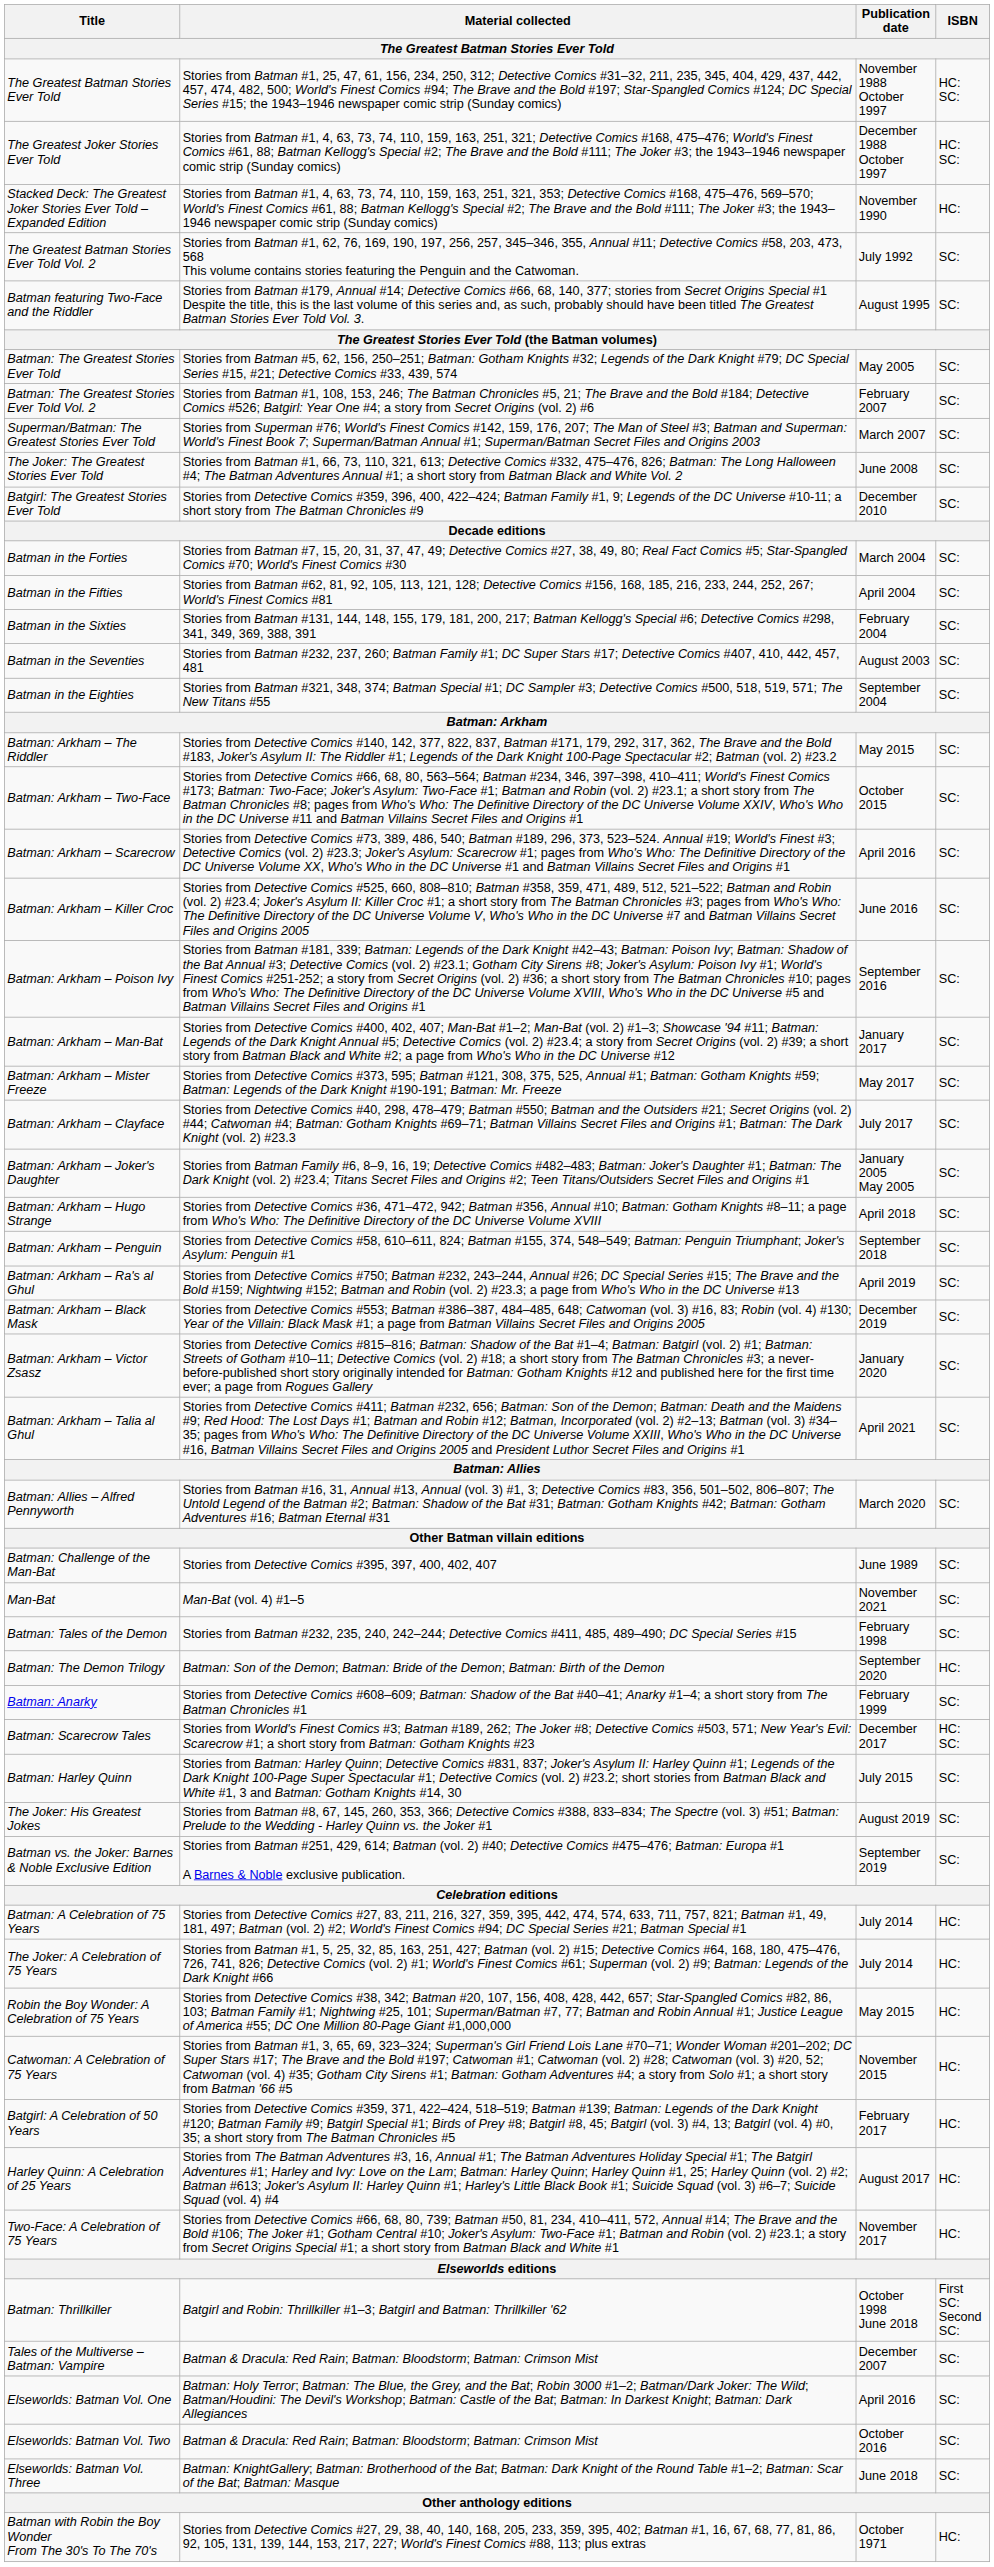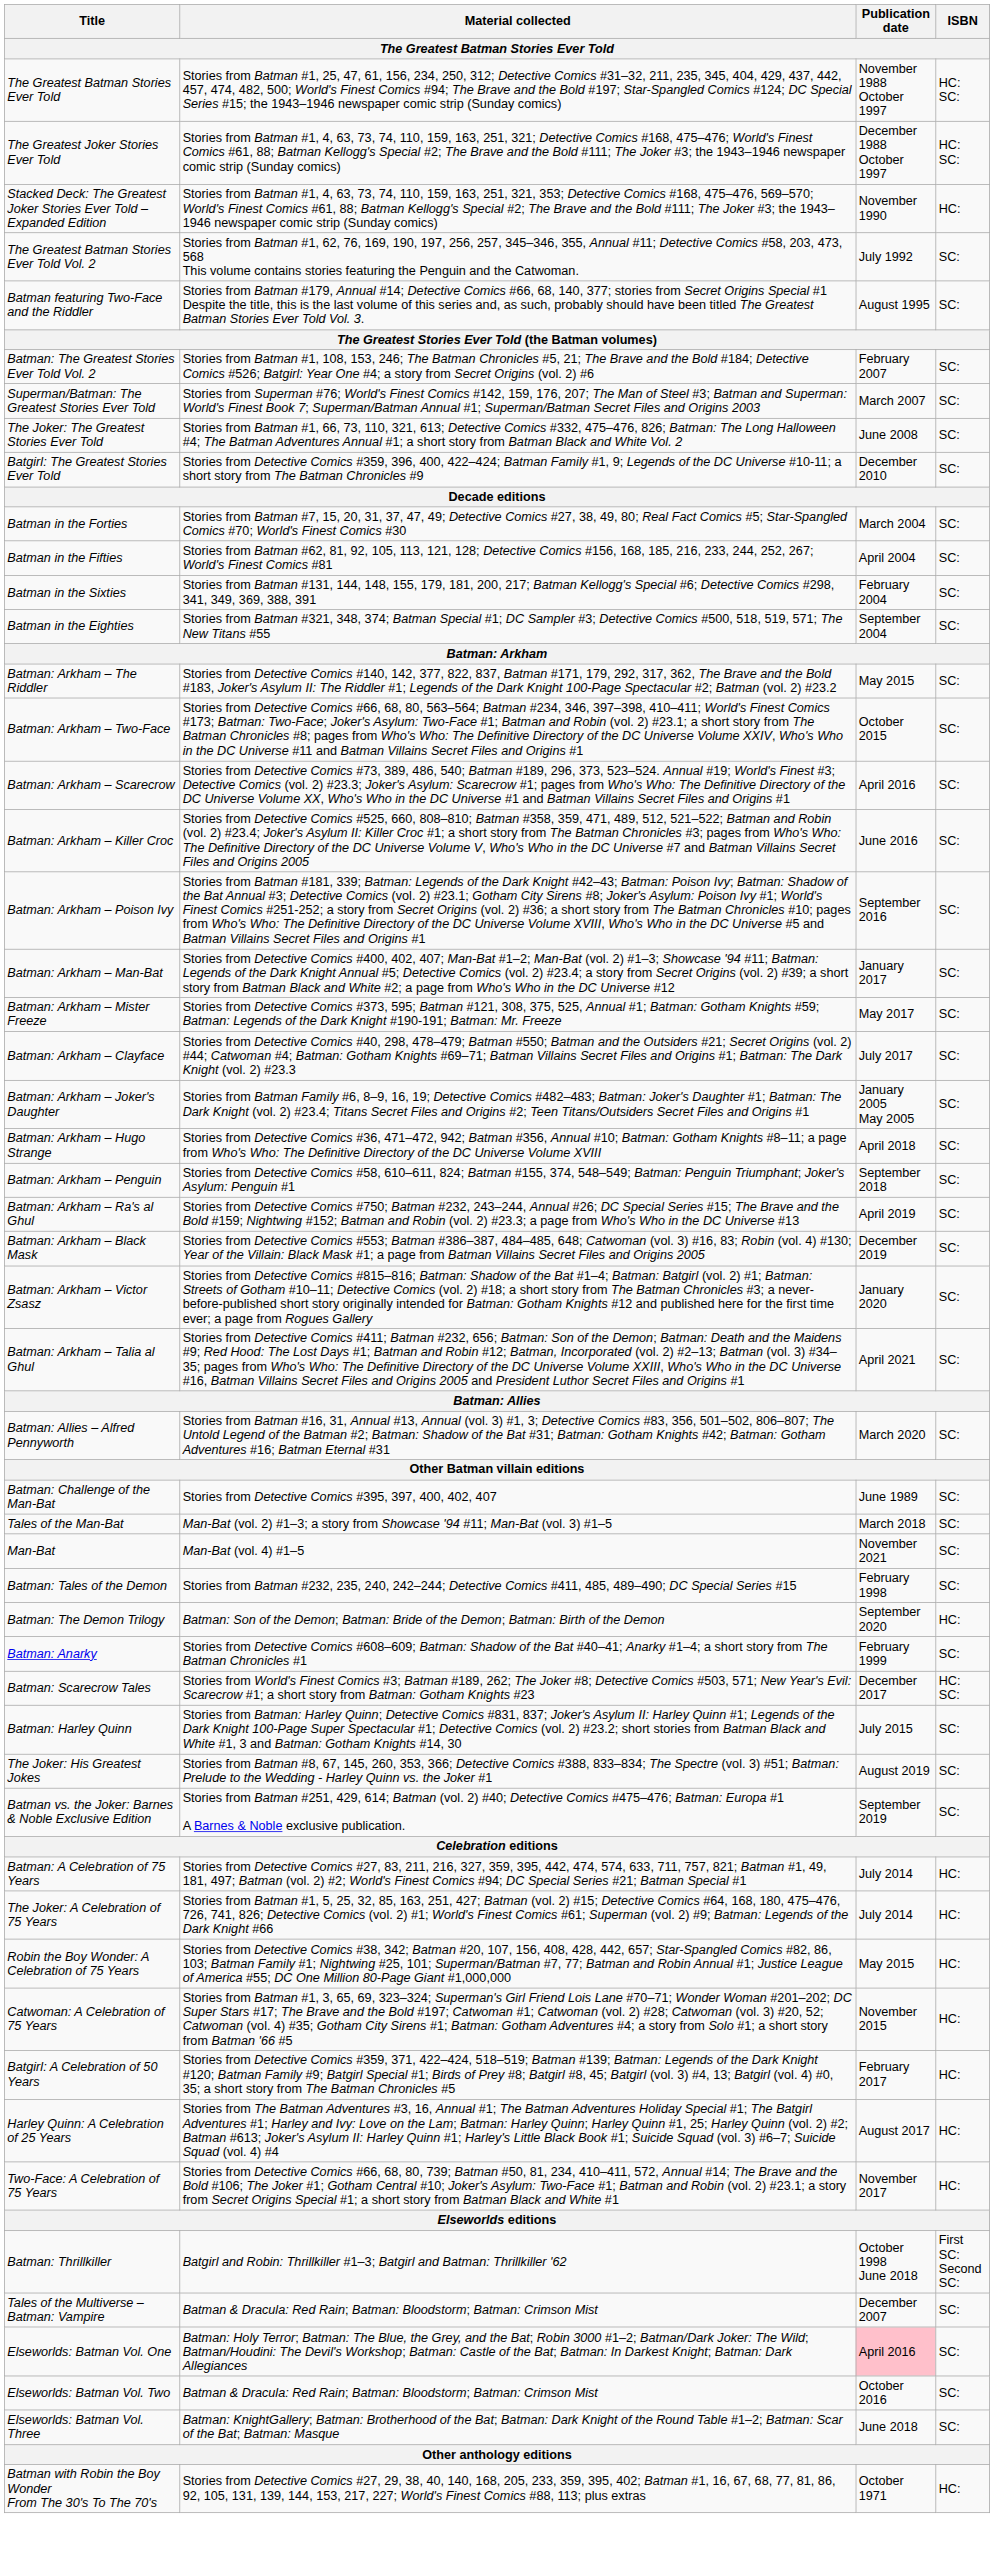- row: Batman: The Greatest Stories Ever Told | Stories from Batman #5, 62, 156, 250–251; Batman: Gotham Knights #32; Legends of the Dark Knight #79; DC Special Series #15, #21; Detective Comics #33, 439, 574 | May 2005 | SC:
- row: Batman in the Seventies | Stories from Batman #232, 237, 260; Batman Family #1; DC Super Stars #17; Detective Comics #407, 410, 442, 457, 481 | August 2003 | SC:
+ row: Tales of the Man-Bat | Man-Bat (vol. 2) #1–3; a story from Showcase '94 #11; Man-Bat (vol. 3) #1–5 | March 2018 | SC:
Elseworlds: Batman Vol. One | Publication date: no background -> pink background
